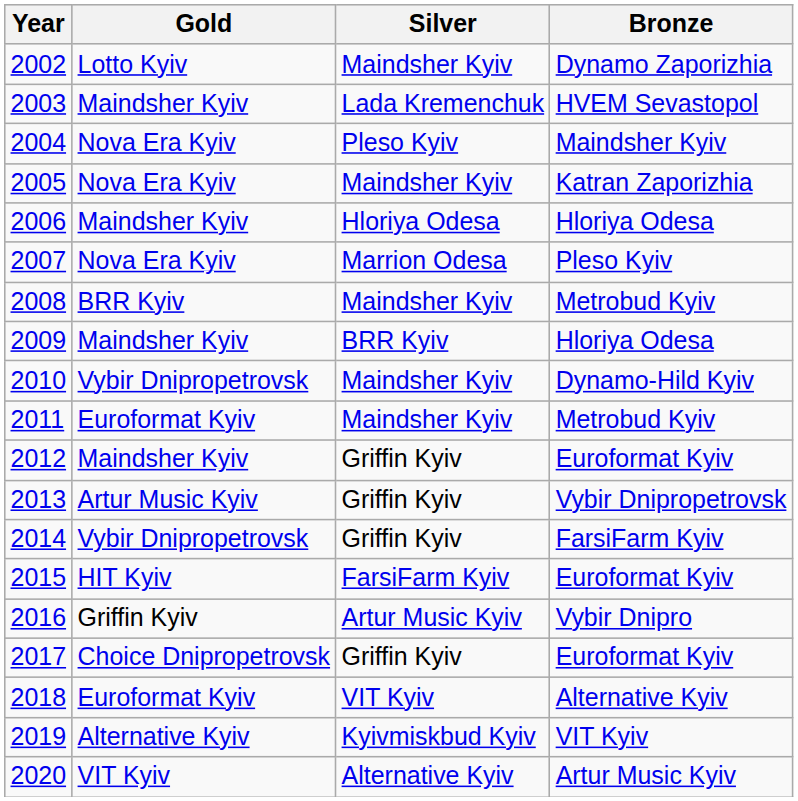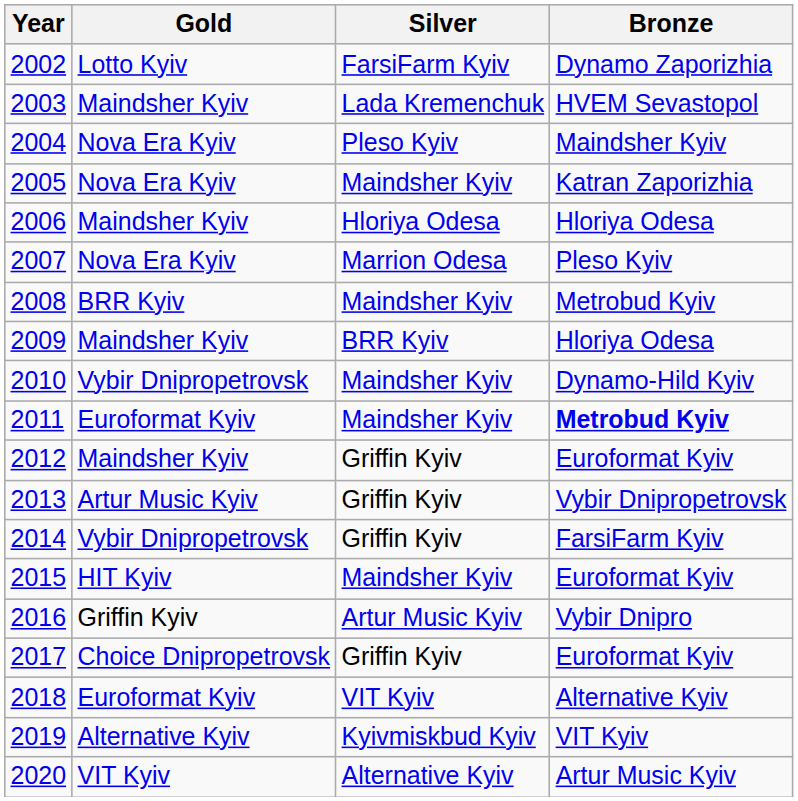2002 | Silver: Maindsher Kyiv -> FarsiFarm Kyiv
2011 | Bronze: normal -> bold
2015 | Silver: FarsiFarm Kyiv -> Maindsher Kyiv
